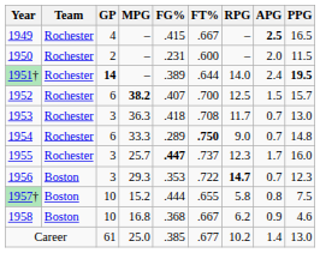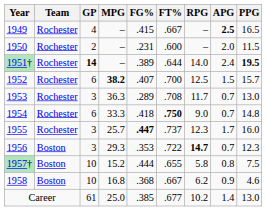1953 | FG%: .418 -> .289
1954 | FG%: .289 -> .418
